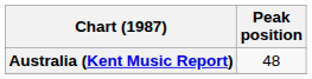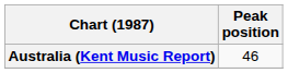Australia (Kent Music Report) | Peak position: 48 -> 46
